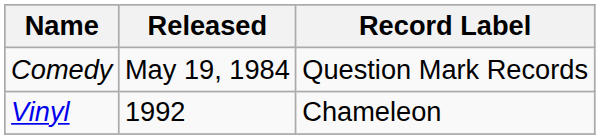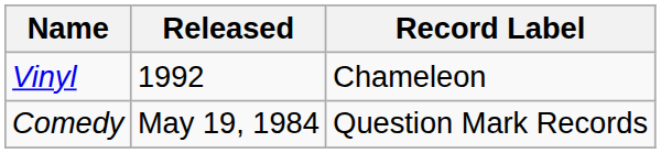rows swapped: Comedy <-> Vinyl
